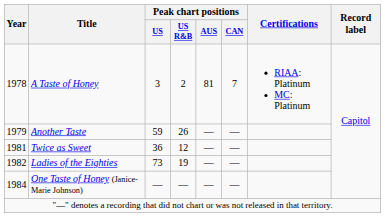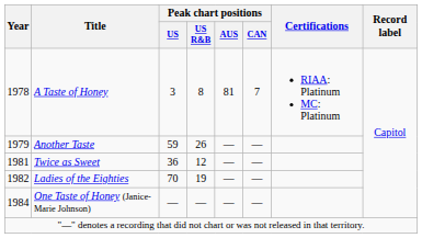A Taste of Honey | Peak chart positions / US R&B: 2 -> 8
Ladies of the Eighties | Peak chart positions / US: 73 -> 70
